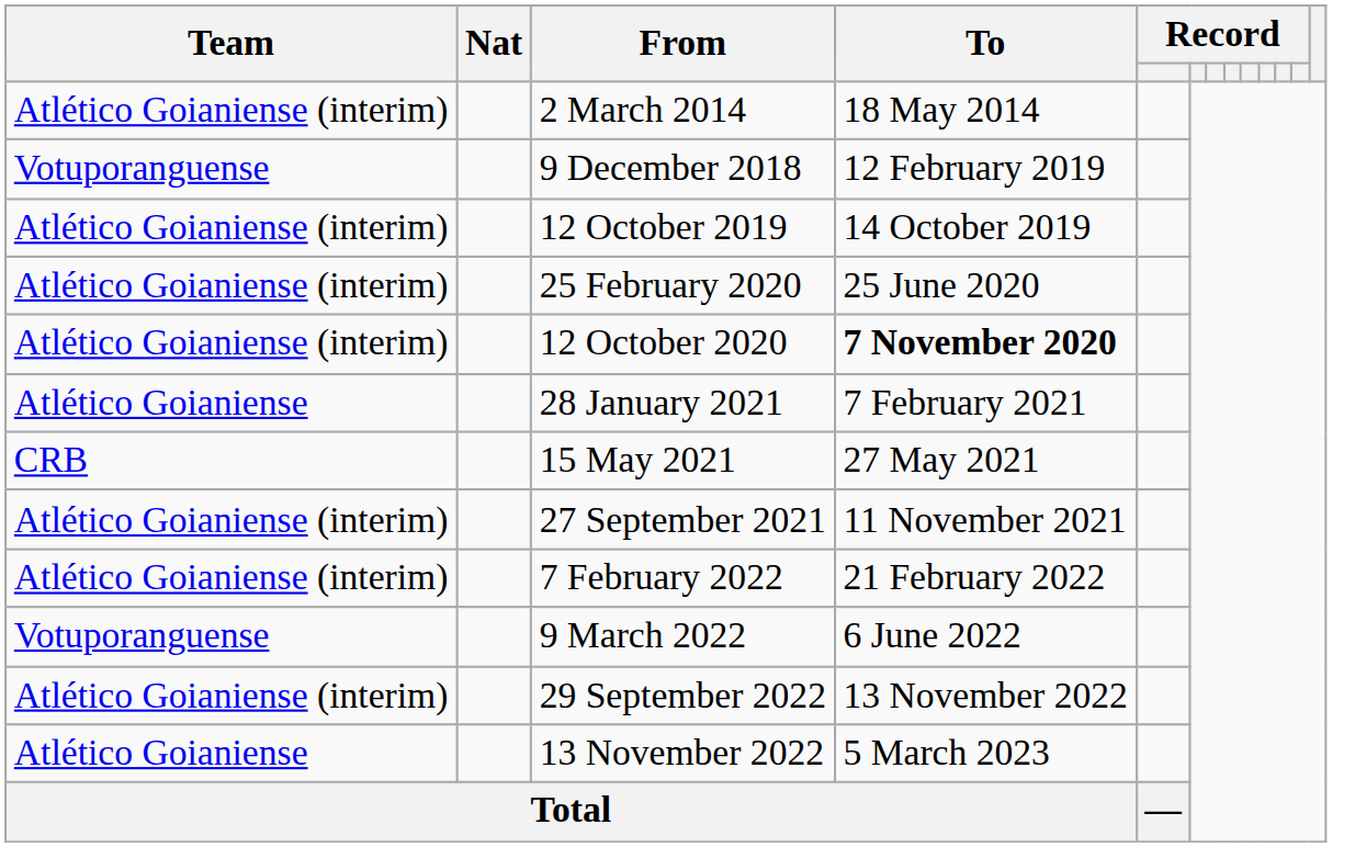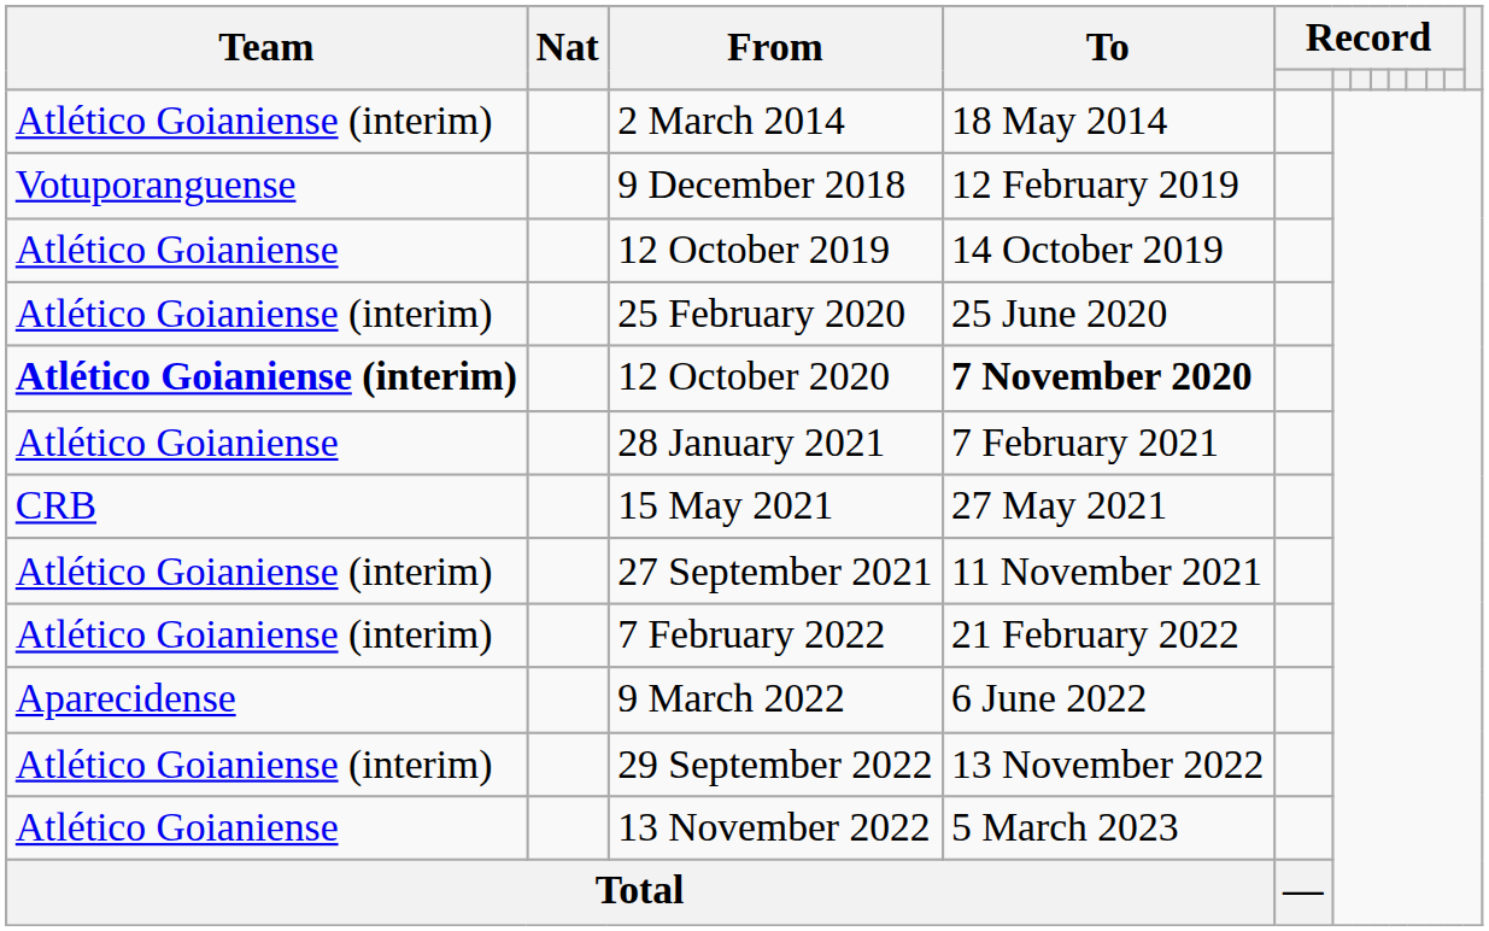12 October 2019 | Team: Atlético Goianiense (interim) -> Atlético Goianiense
12 October 2020 | Team: normal -> bold
9 March 2022 | Team: Votuporanguense -> Aparecidense
